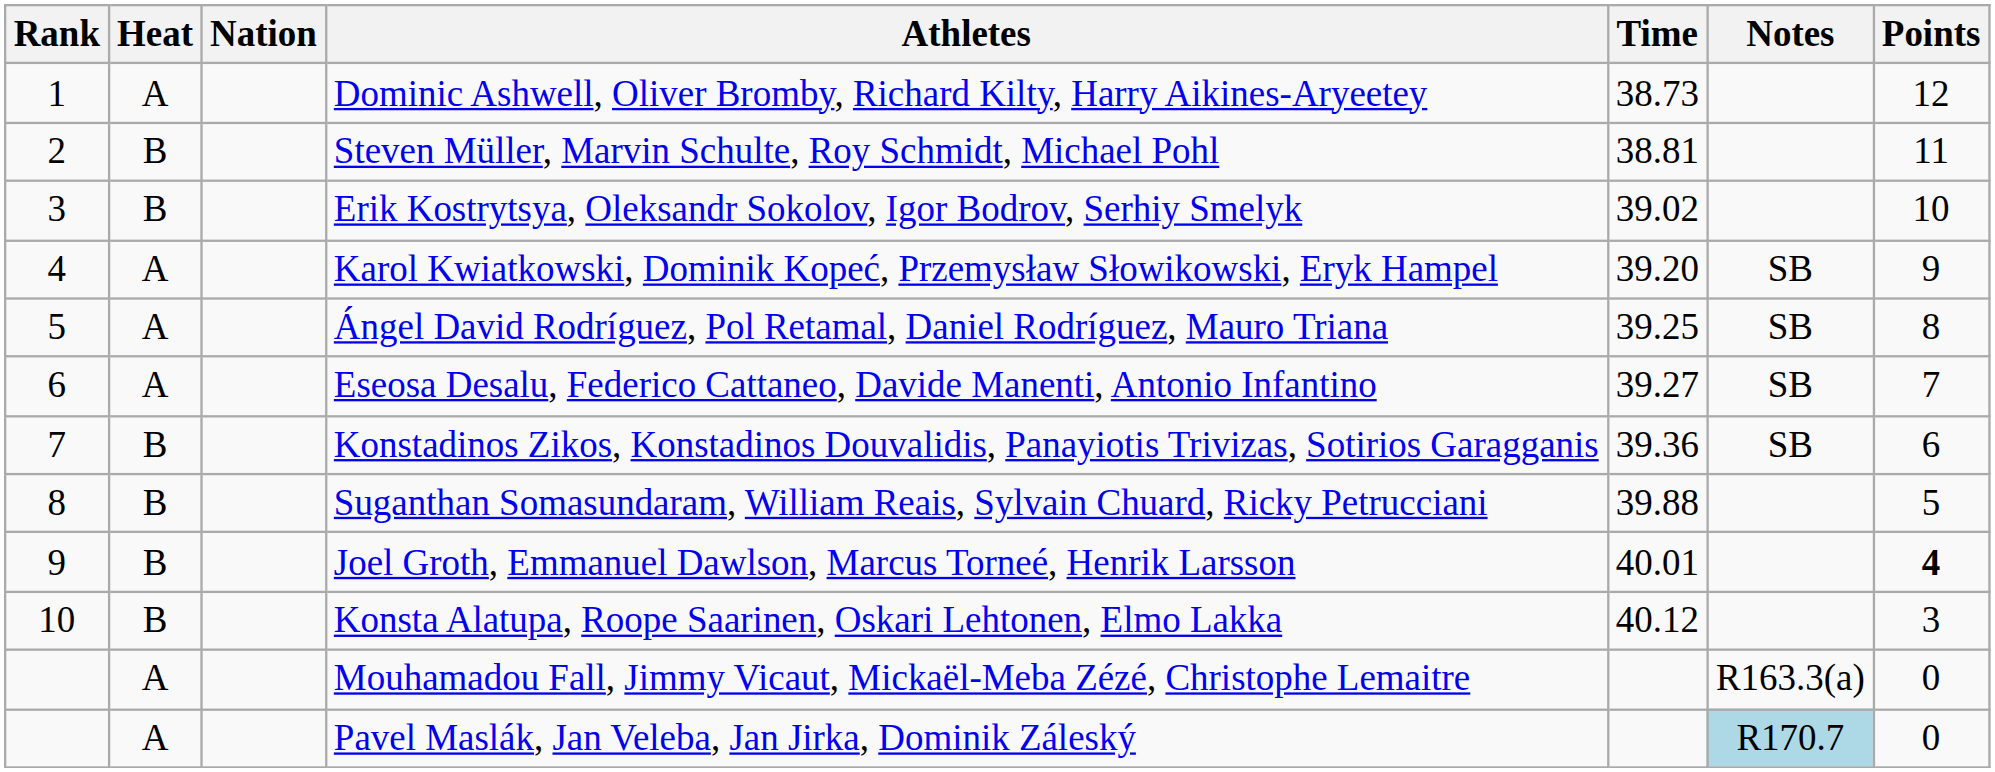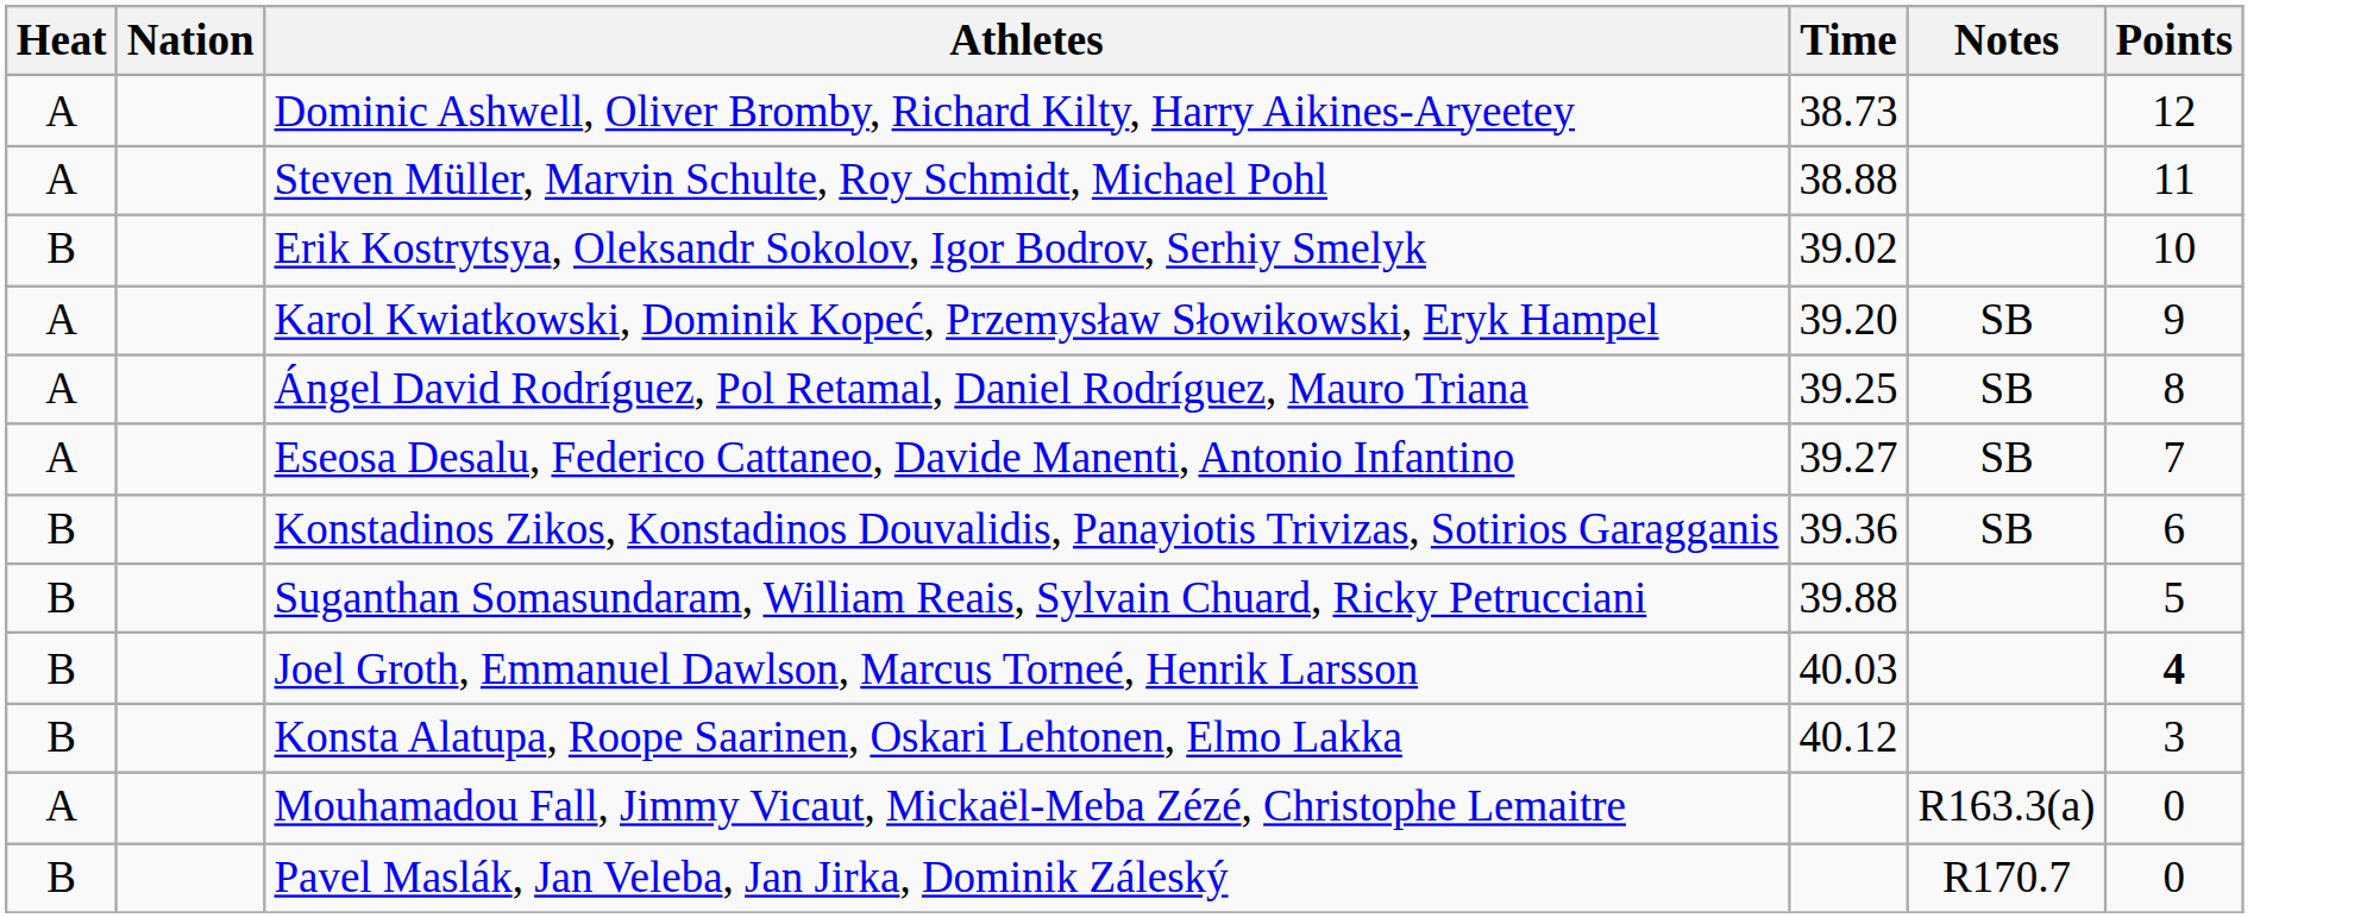- column: Rank | 1 | 2 | 3 | 4 | 5 | 6 | 7 | 8 | 9 | 10
Steven Müller, Marvin Schulte, Roy Schmidt, Michael Pohl | Heat: B -> A
Steven Müller, Marvin Schulte, Roy Schmidt, Michael Pohl | Time: 38.81 -> 38.88
Joel Groth, Emmanuel Dawlson, Marcus Torneé, Henrik Larsson | Time: 40.01 -> 40.03
Pavel Maslák, Jan Veleba, Jan Jirka, Dominik Záleský | Heat: A -> B
Pavel Maslák, Jan Veleba, Jan Jirka, Dominik Záleský | Notes: lightblue background -> no background
